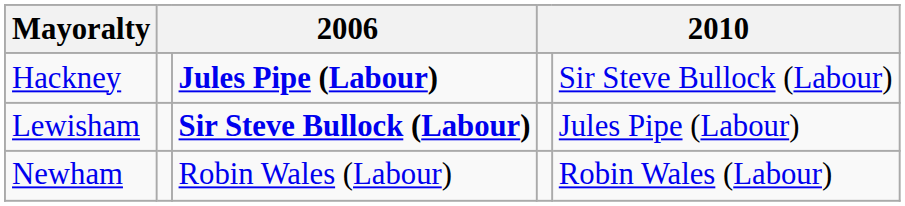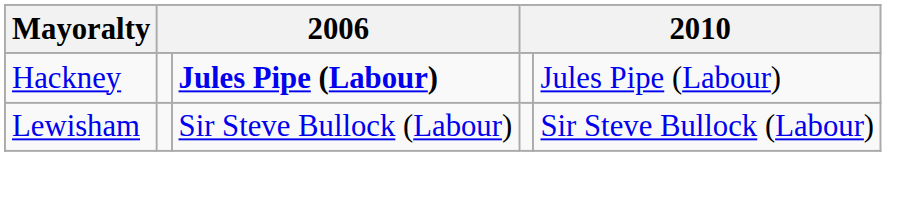Hackney | column 5: Sir Steve Bullock (Labour) -> Jules Pipe (Labour)
Lewisham | column 3: bold -> normal
Lewisham | column 5: Jules Pipe (Labour) -> Sir Steve Bullock (Labour)
- row: Newham | Robin Wales (Labour) | Robin Wales (Labour)
